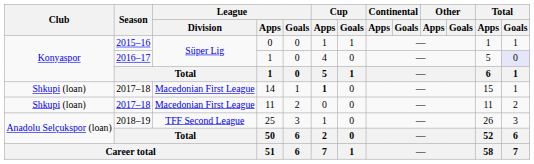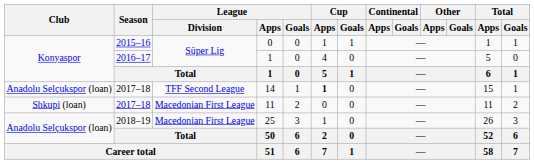2016–17 / 1 | Total / Goals: lavender background -> no background
14 | Club: Shkupi (loan) -> Anadolu Selçukspor (loan)
14 | League / Division: Macedonian First League -> TFF Second League
25 | League / Division: TFF Second League -> Macedonian First League
